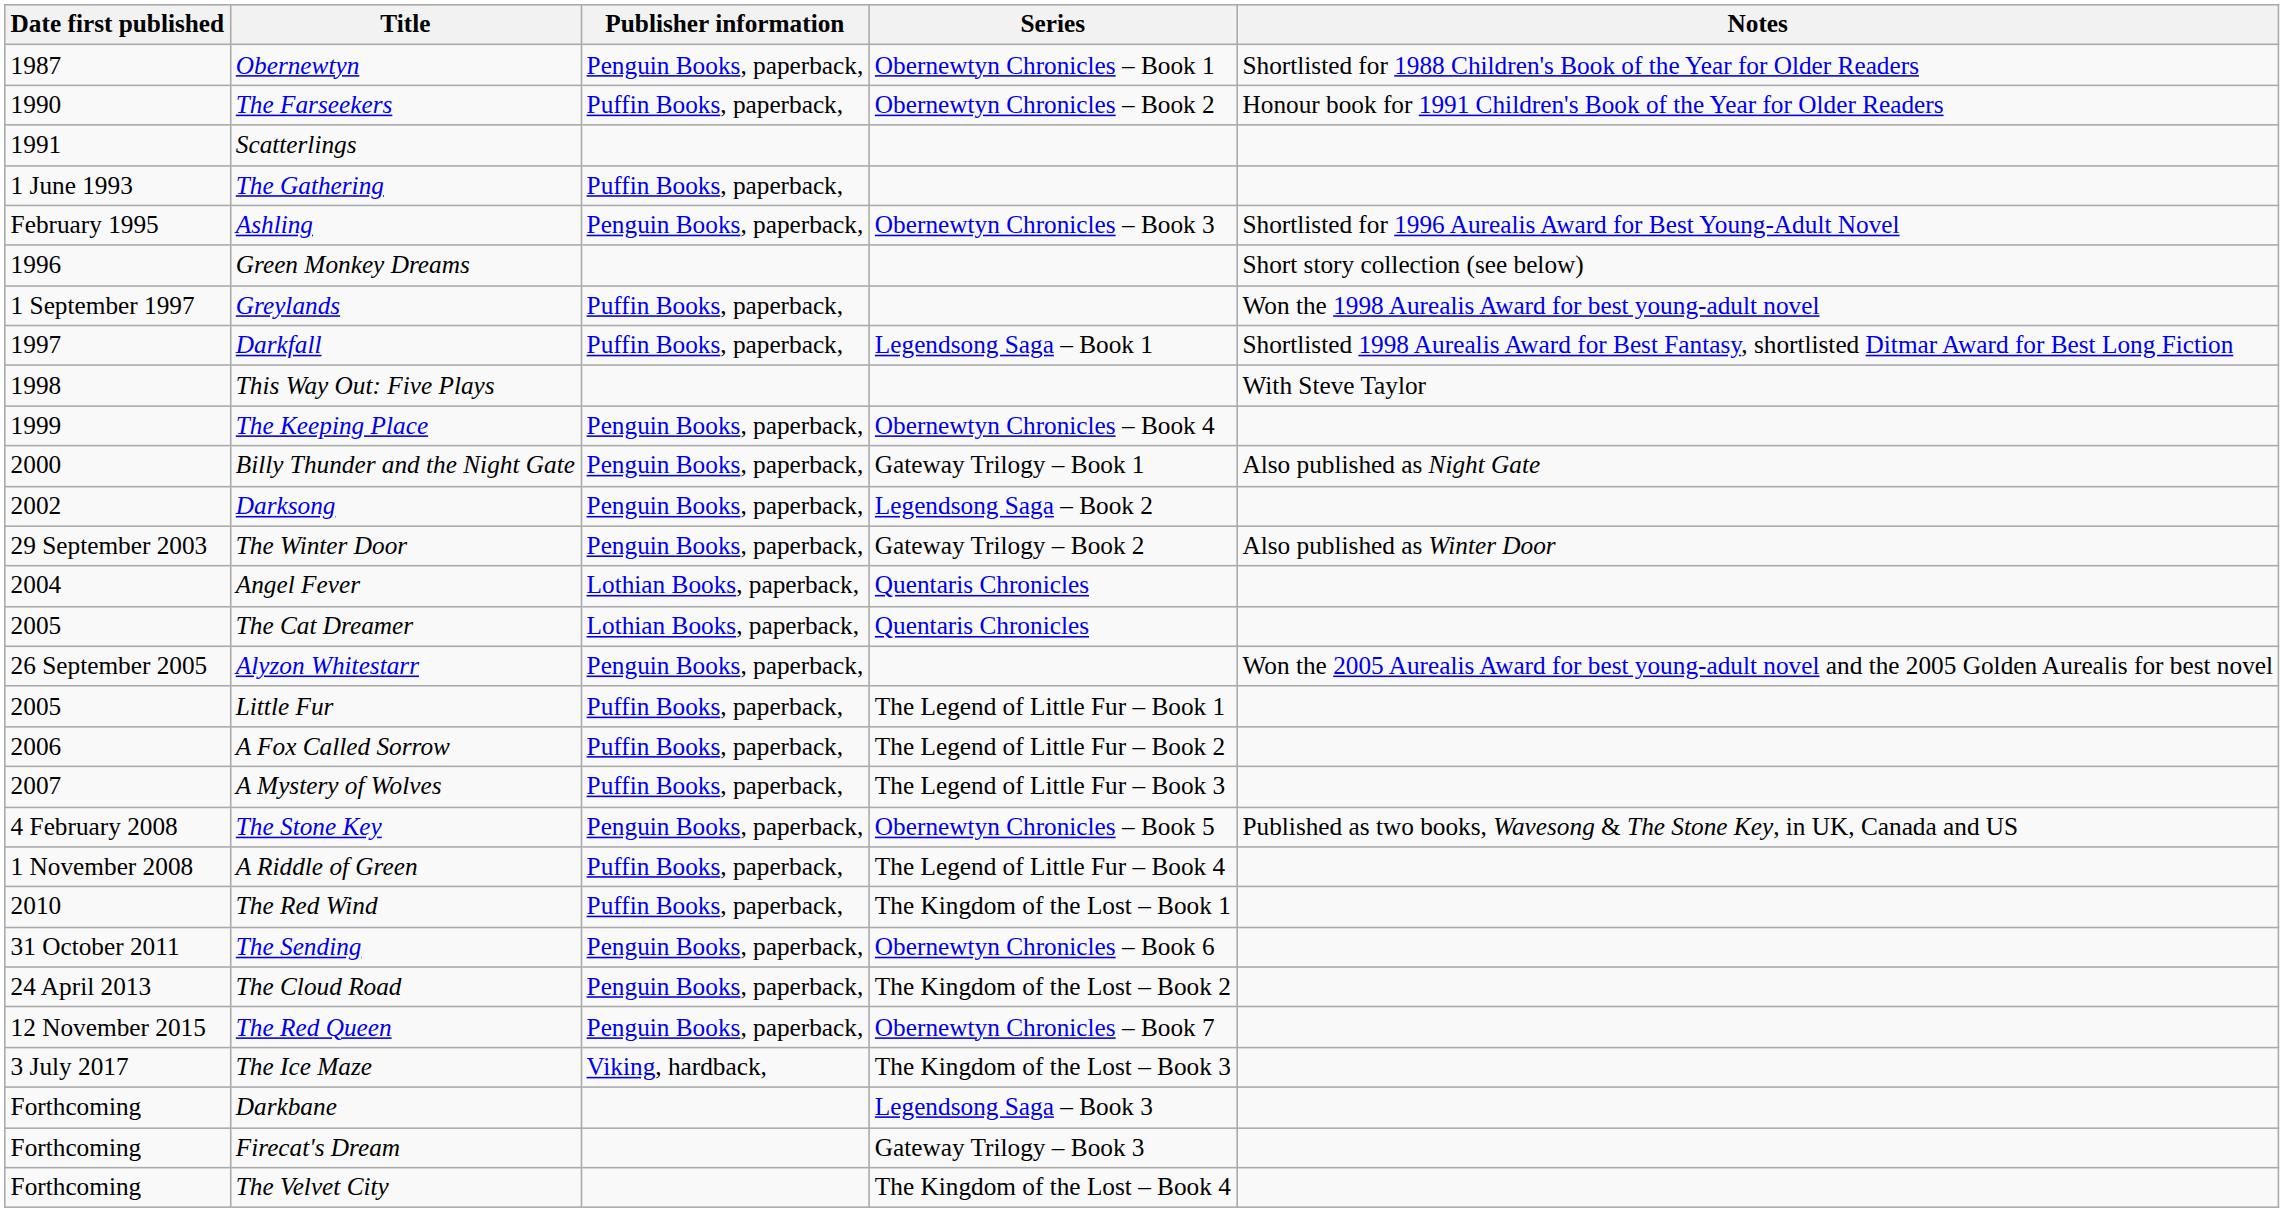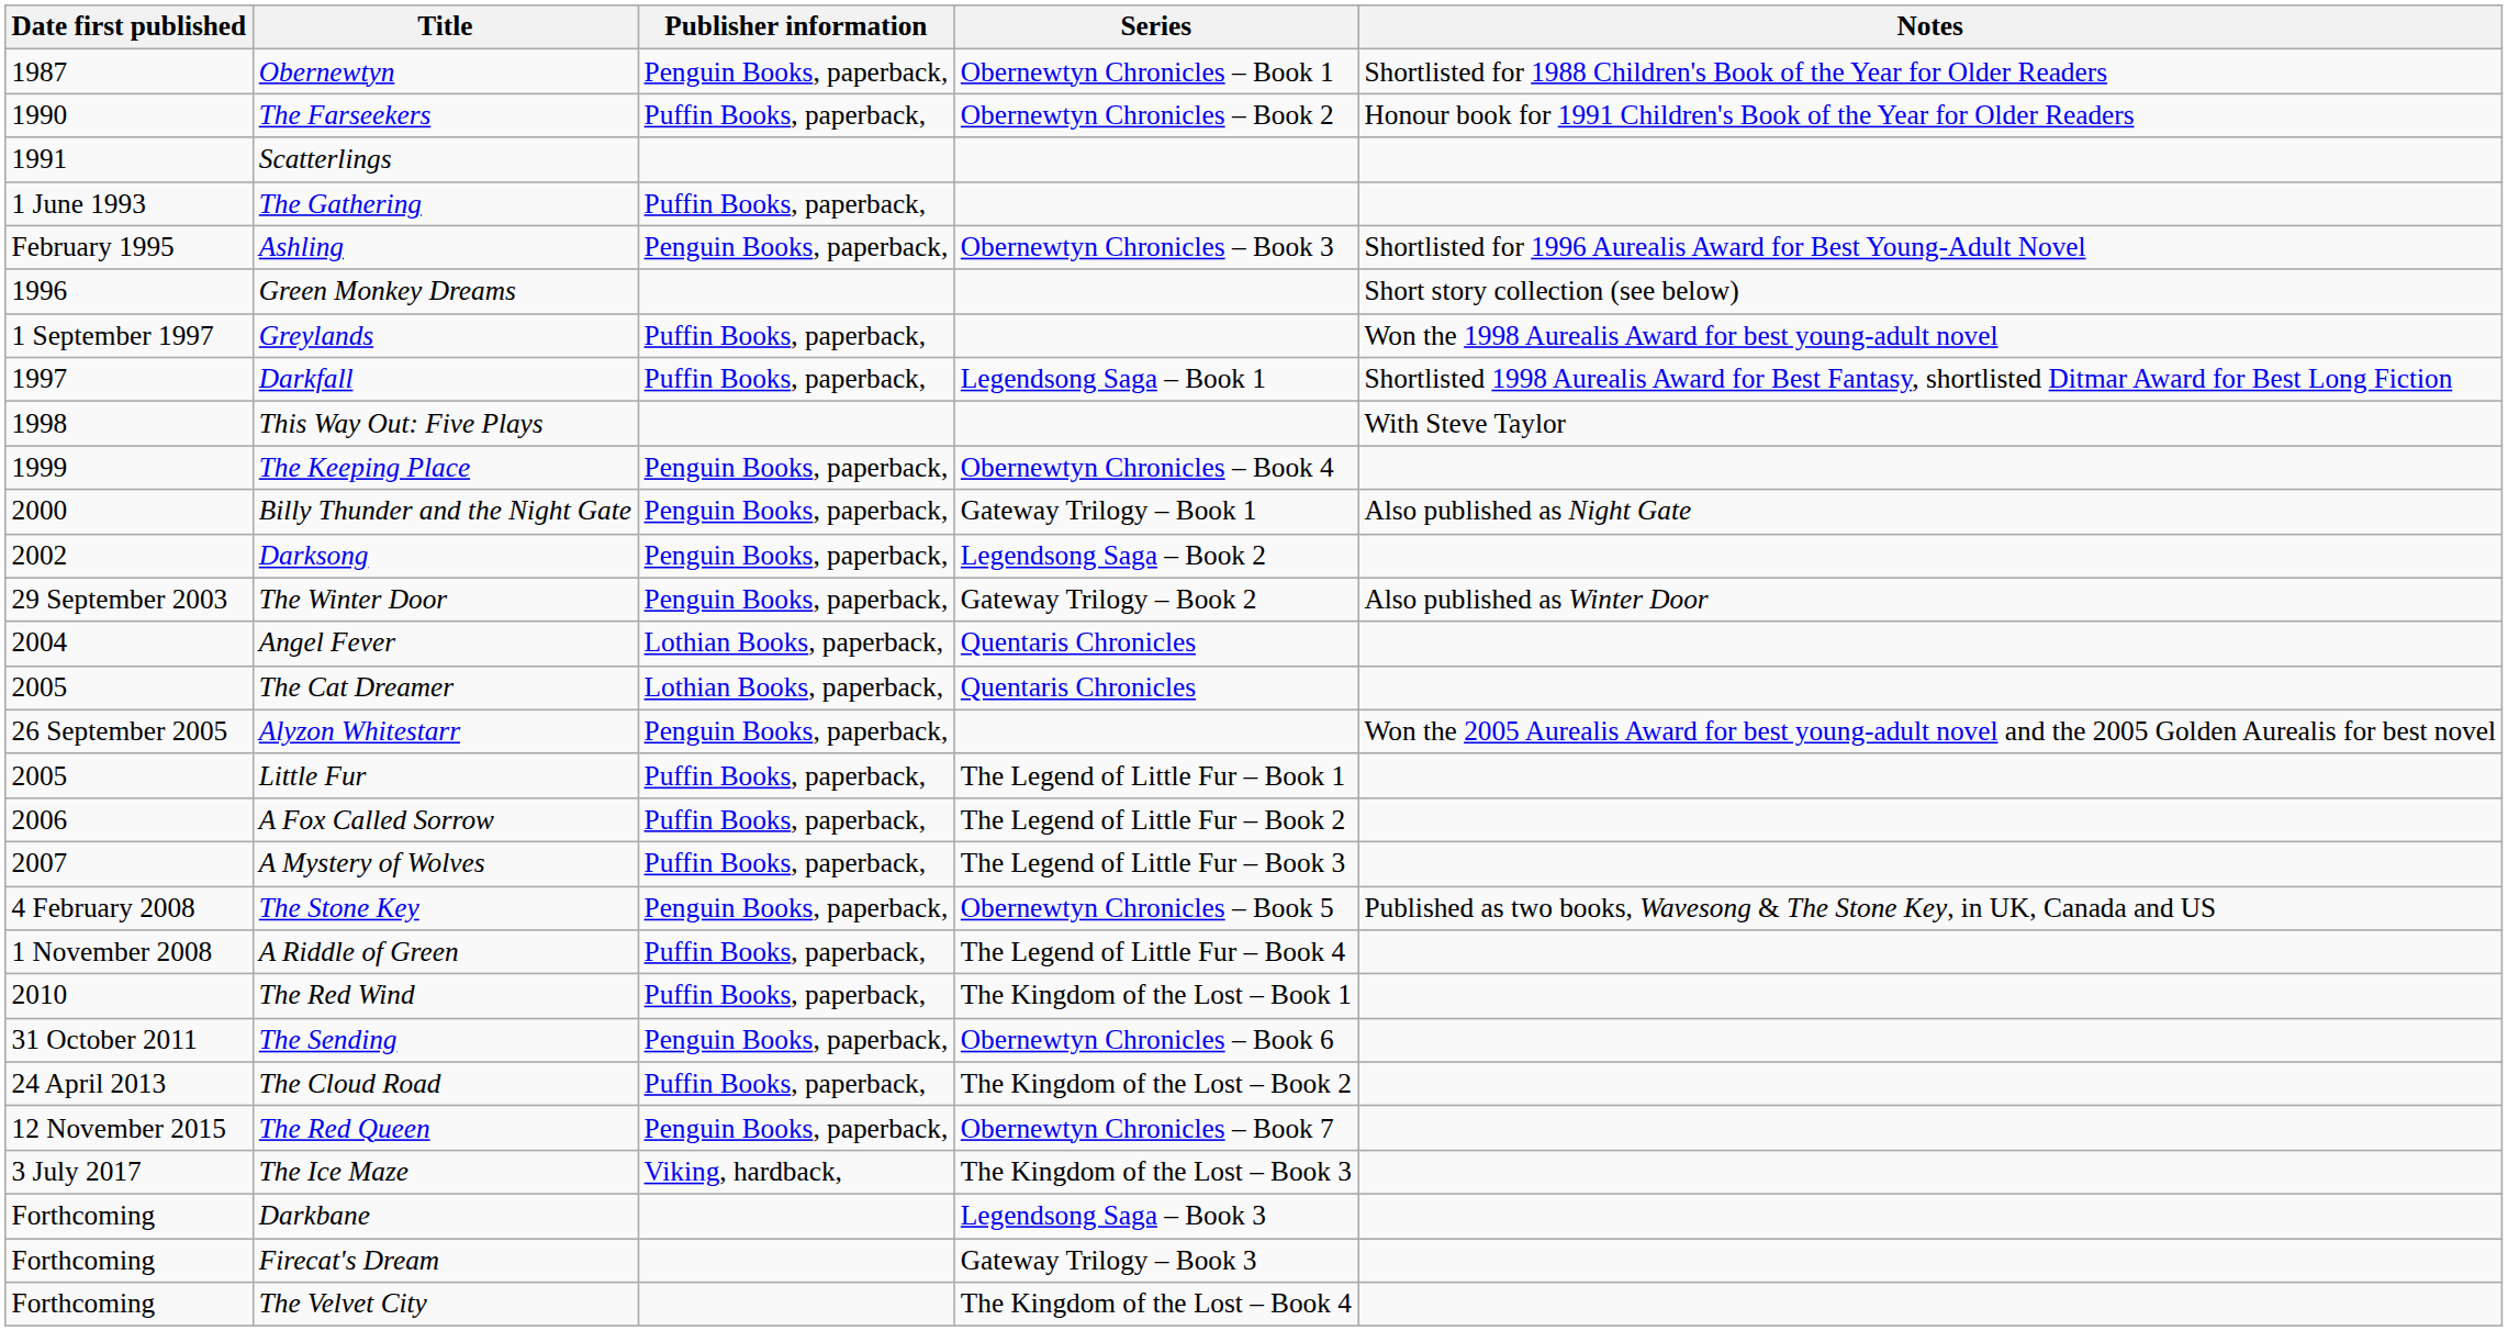The Cloud Road | Publisher information: Penguin Books, paperback, -> Puffin Books, paperback,
